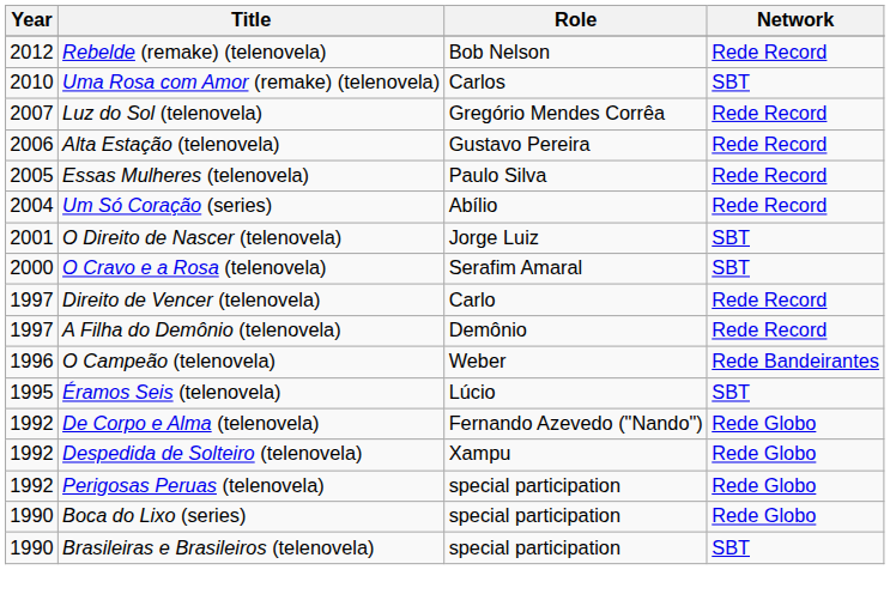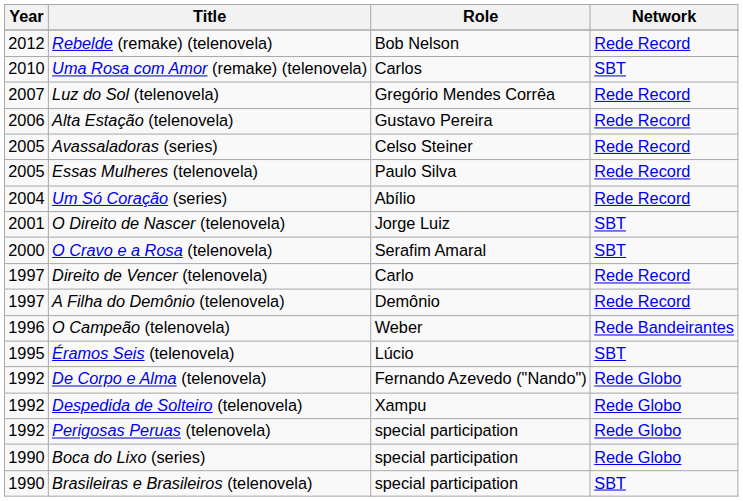+ row: 2005 | Avassaladoras (series) | Celso Steiner | Rede Record
